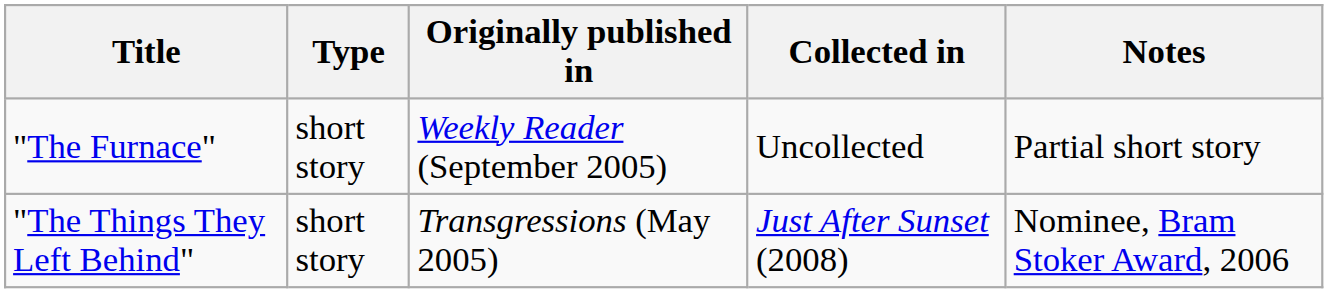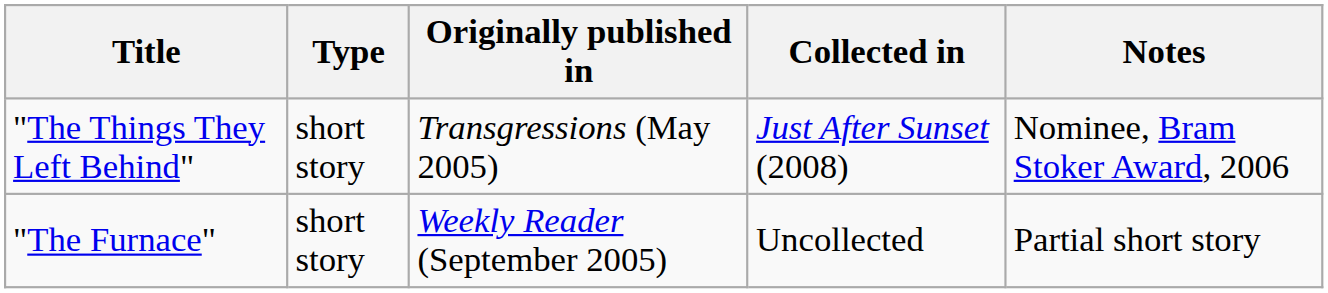rows swapped: "The Things They Left Behind" <-> "The Furnace"
